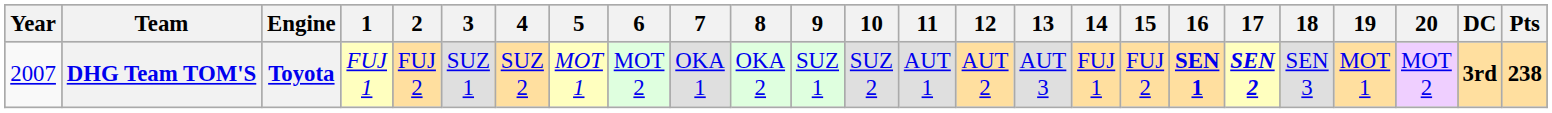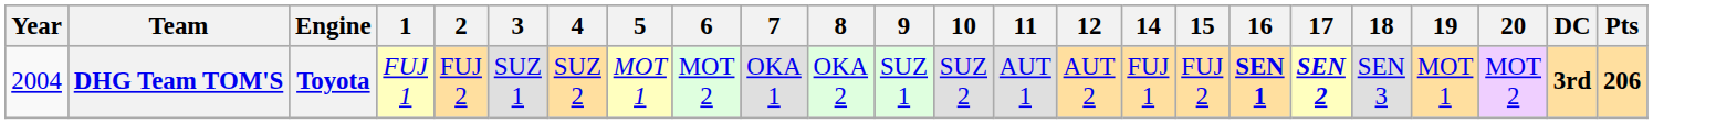- column: 13 | AUT 3
DHG Team TOM'S | Year: 2007 -> 2004
DHG Team TOM'S | Pts: 238 -> 206
